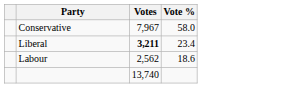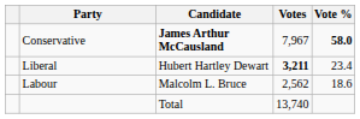+ column: Candidate | James Arthur McCausland | Hubert Hartley Dewart | Malcolm L. Bruce | Total
Conservative | Vote %: normal -> bold
